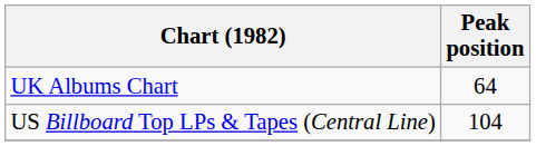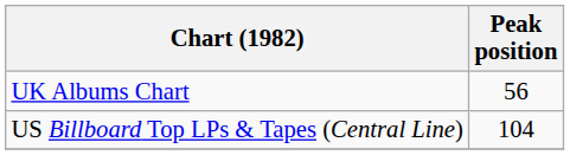UK Albums Chart | Peak position: 64 -> 56
